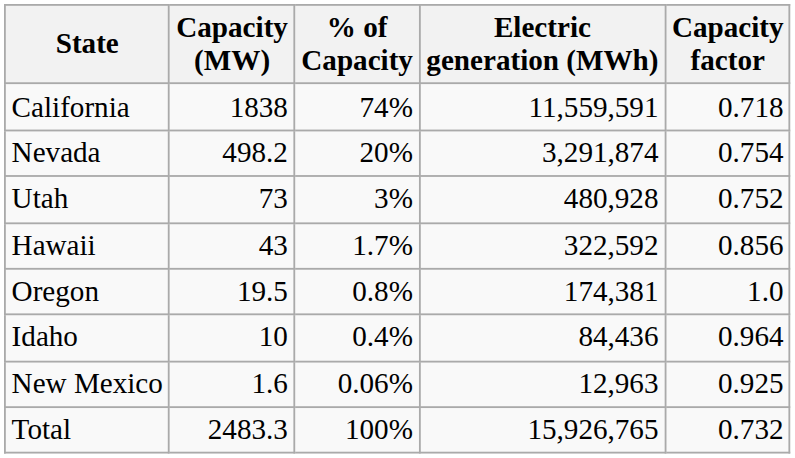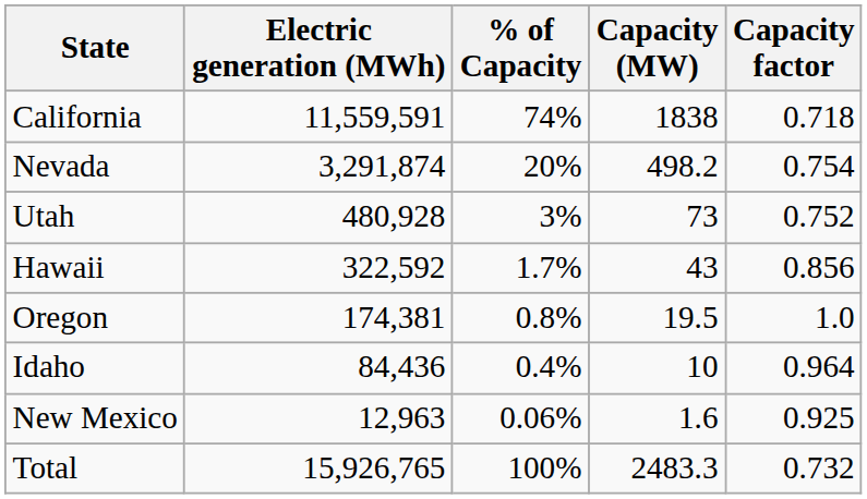columns swapped: Capacity (MW) <-> Electric generation (MWh)
